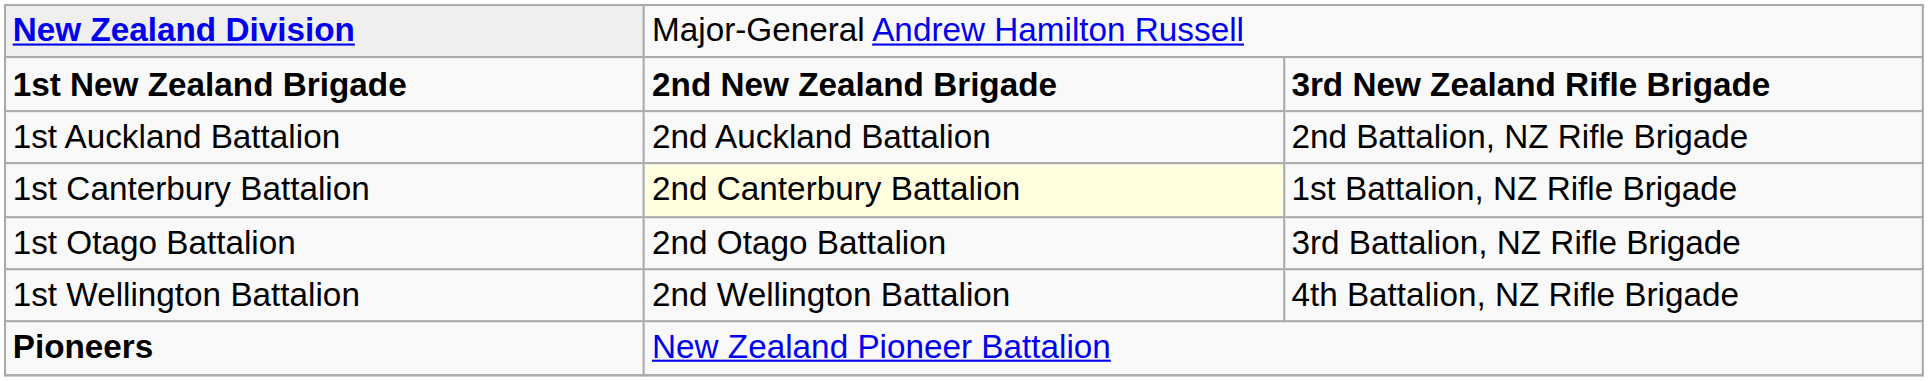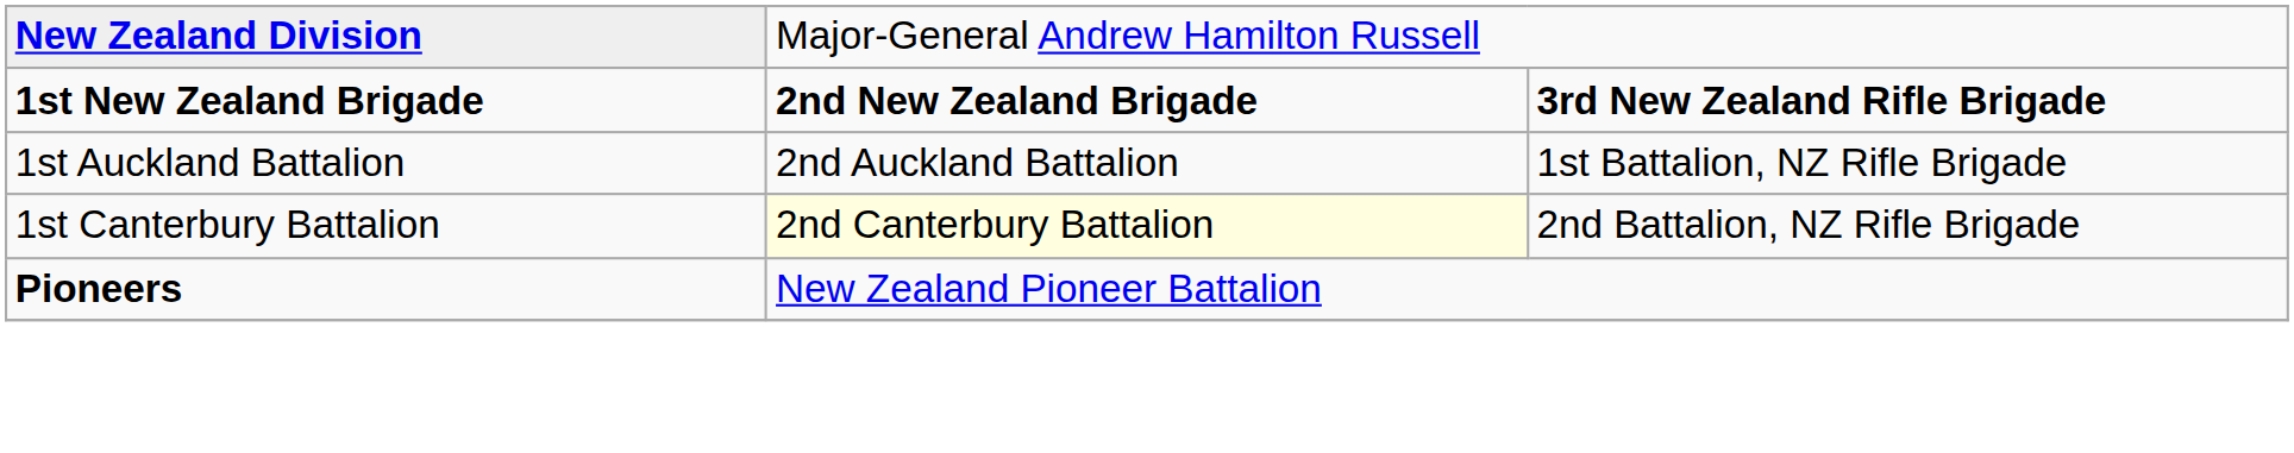1st Auckland Battalion | column 3: 2nd Battalion, NZ Rifle Brigade -> 1st Battalion, NZ Rifle Brigade
1st Canterbury Battalion | column 3: 1st Battalion, NZ Rifle Brigade -> 2nd Battalion, NZ Rifle Brigade
- row: 1st Otago Battalion | 2nd Otago Battalion | 3rd Battalion, NZ Rifle Brigade
- row: 1st Wellington Battalion | 2nd Wellington Battalion | 4th Battalion, NZ Rifle Brigade
